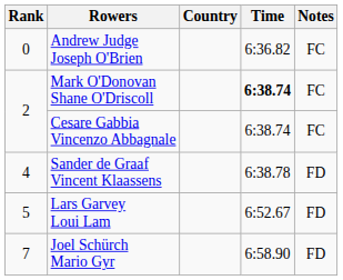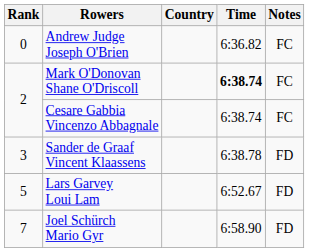Sander de Graaf Vincent Klaassens | Rank: 4 -> 3
